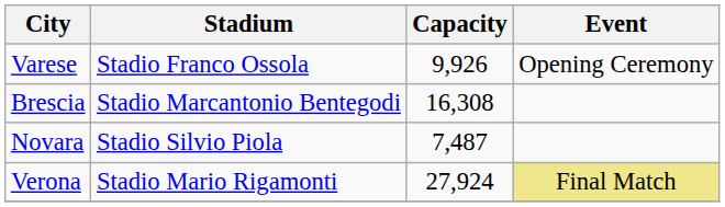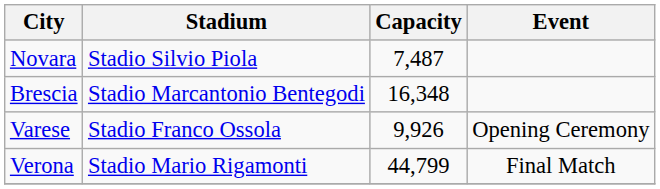rows swapped: Varese <-> Novara
Brescia | Capacity: 16,308 -> 16,348
Verona | Capacity: 27,924 -> 44,799
Verona | Event: khaki background -> no background
